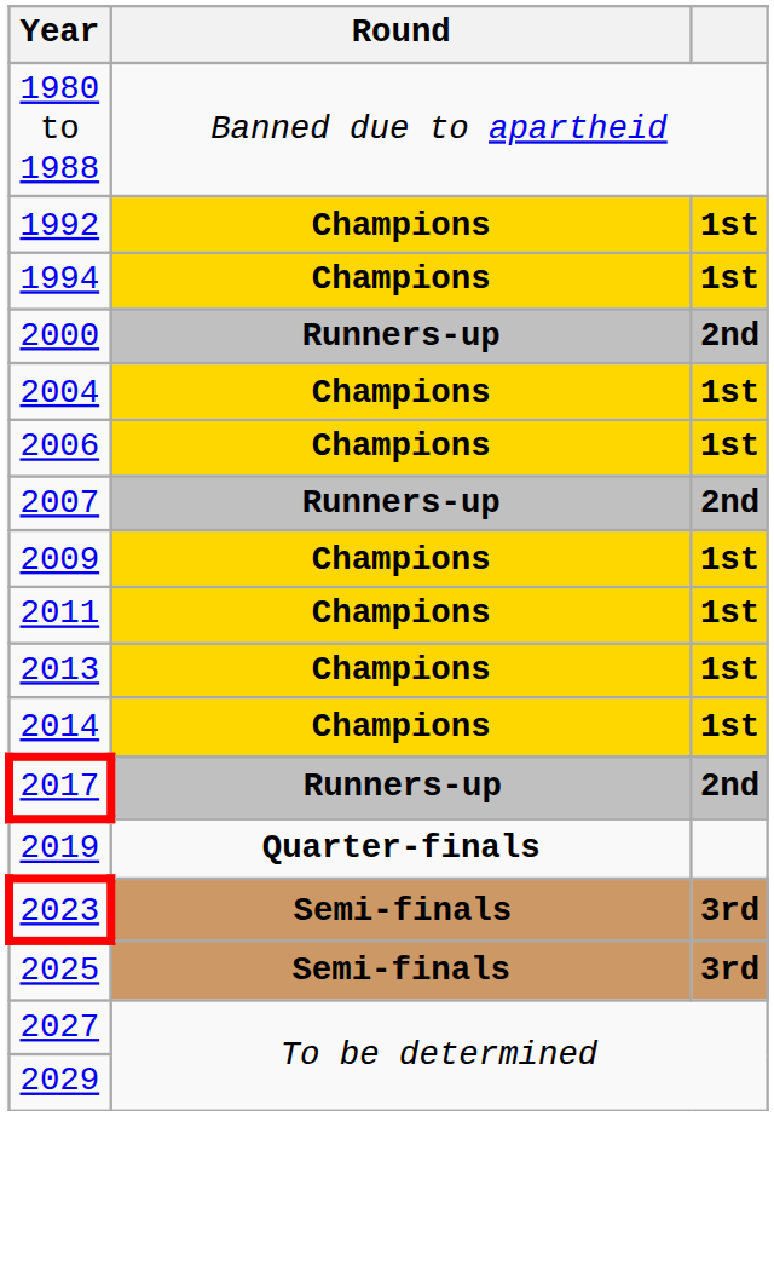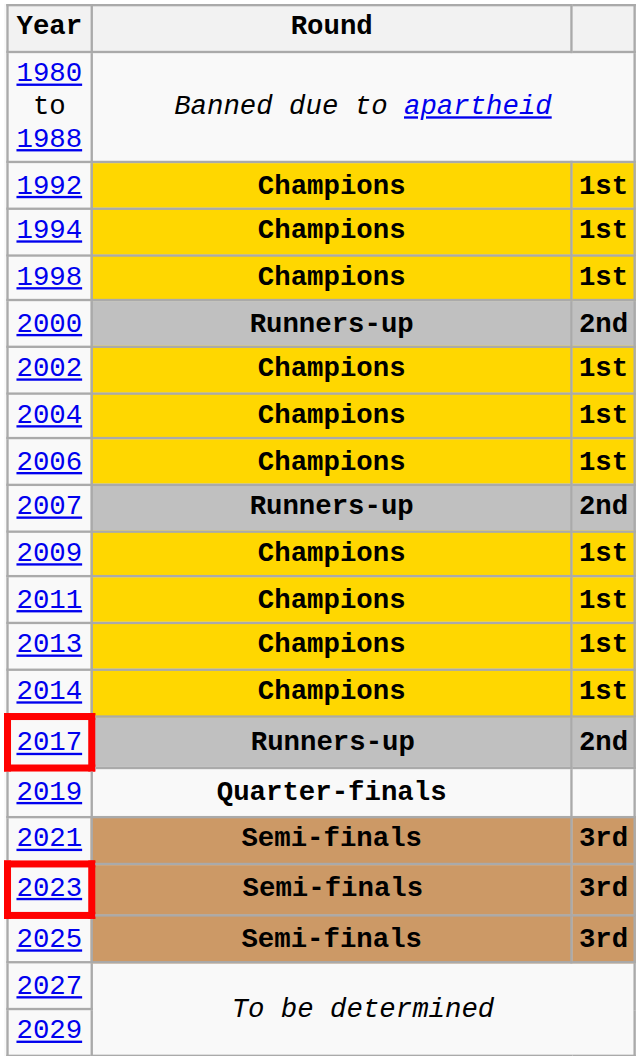+ row: 1998 | Champions | 1st
+ row: 2002 | Champions | 1st
+ row: 2021 | Semi-finals | 3rd
